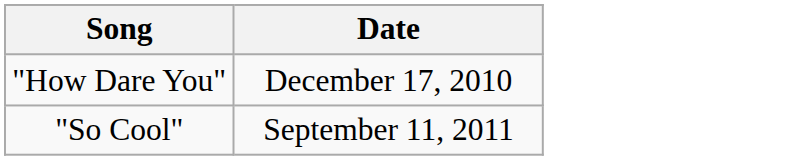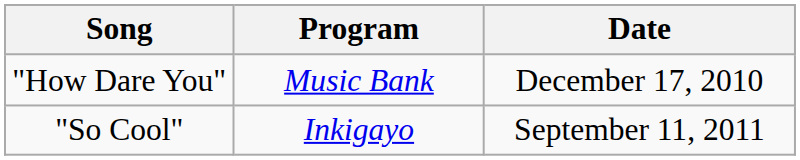+ column: Program | Music Bank | Inkigayo
